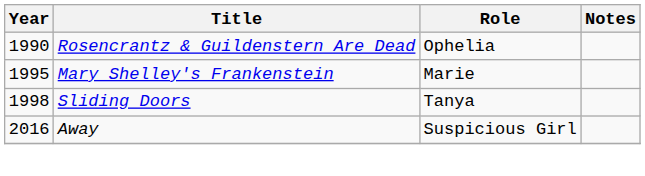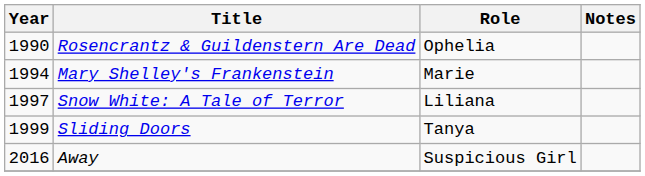Mary Shelley's Frankenstein | Year: 1995 -> 1994
+ row: 1997 | Snow White: A Tale of Terror | Liliana
Sliding Doors | Year: 1998 -> 1999
